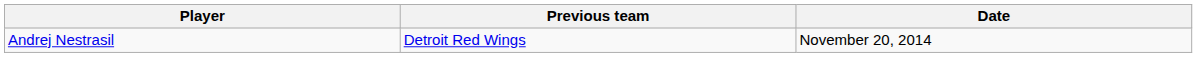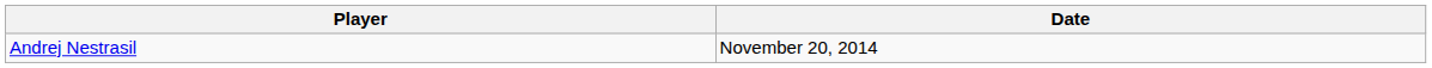- column: Previous team | Detroit Red Wings
